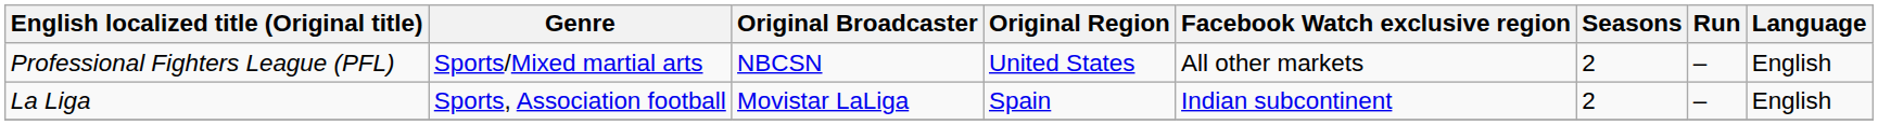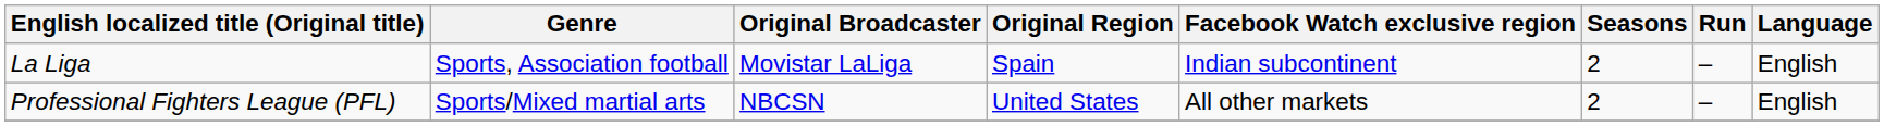rows swapped: Professional Fighters League (PFL) <-> La Liga
